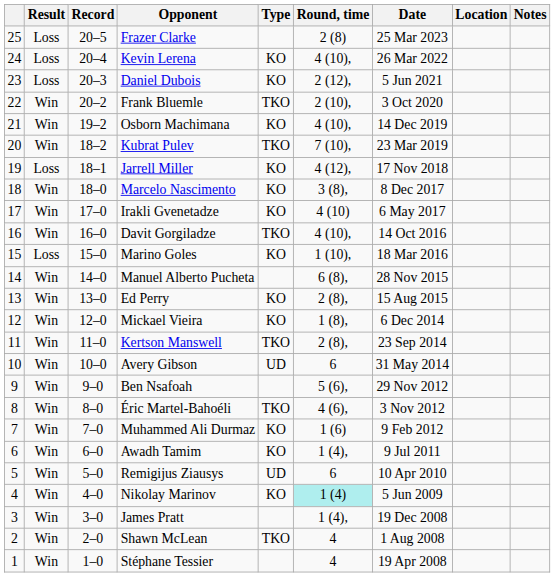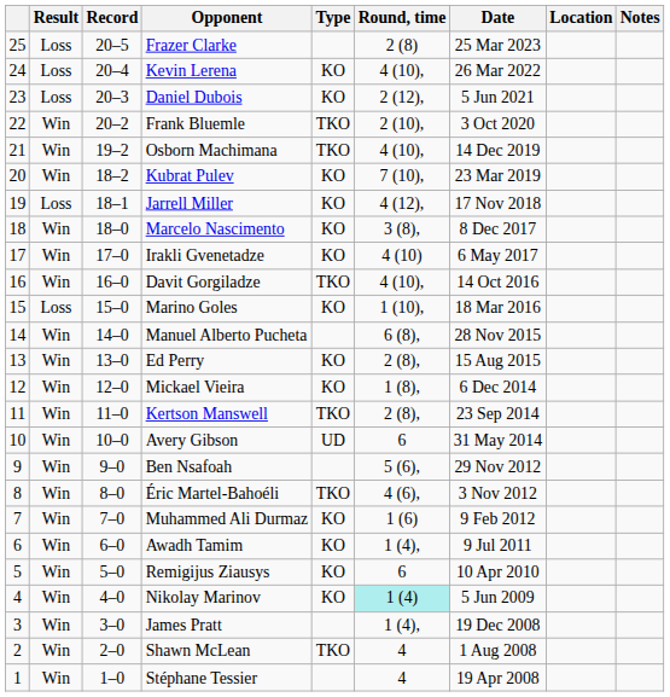Osborn Machimana | Type: KO -> TKO
Kubrat Pulev | Type: TKO -> KO
Remigijus Ziausys | Type: UD -> KO
